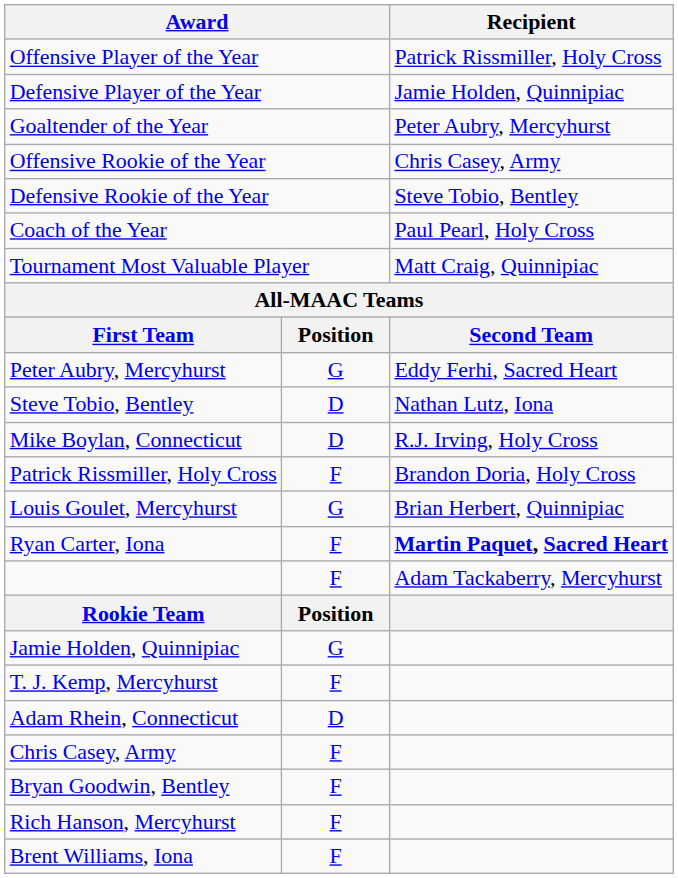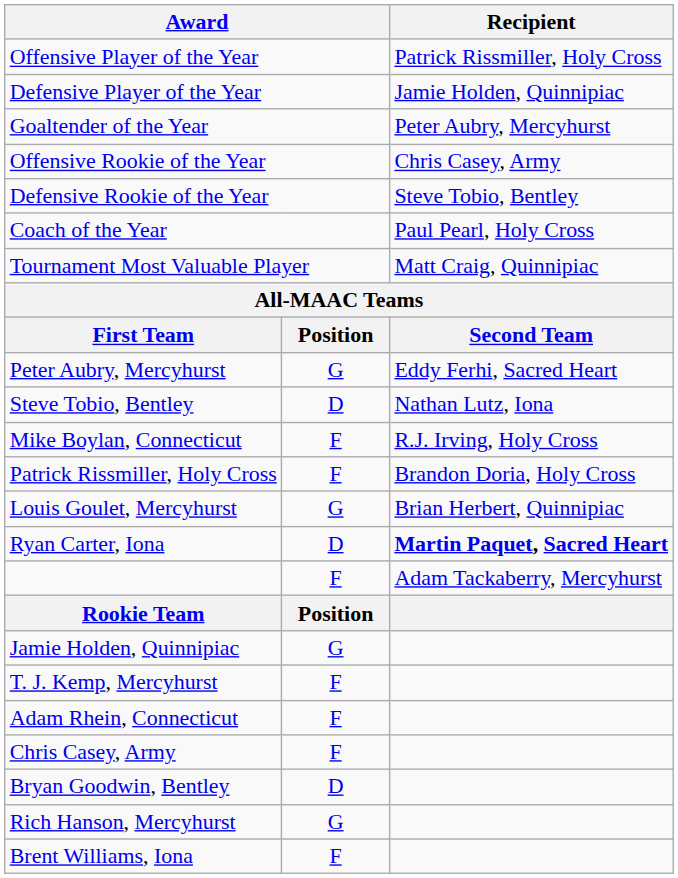Mike Boylan, Connecticut | column 2: D -> F
Ryan Carter, Iona | column 2: F -> D
Adam Rhein, Connecticut | column 2: D -> F
Bryan Goodwin, Bentley | column 2: F -> D
Rich Hanson, Mercyhurst | column 2: F -> G
